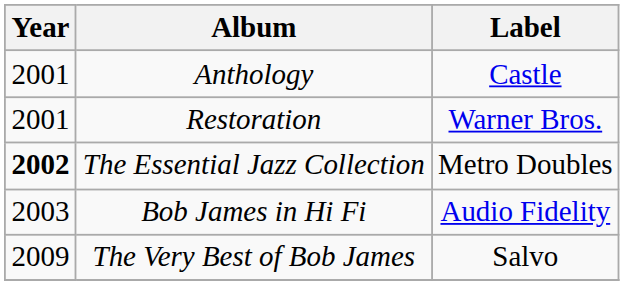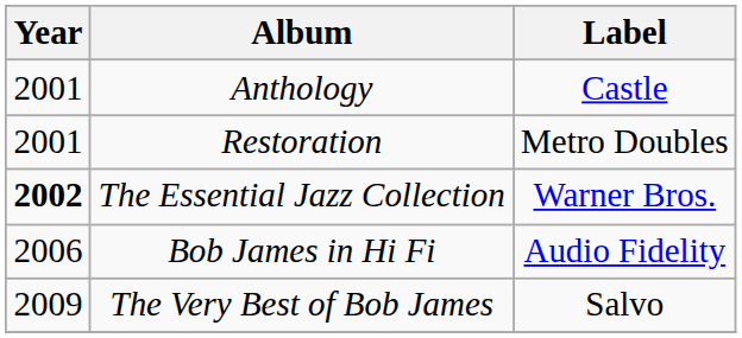Restoration | Label: Warner Bros. -> Metro Doubles
The Essential Jazz Collection | Label: Metro Doubles -> Warner Bros.
Bob James in Hi Fi | Year: 2003 -> 2006
